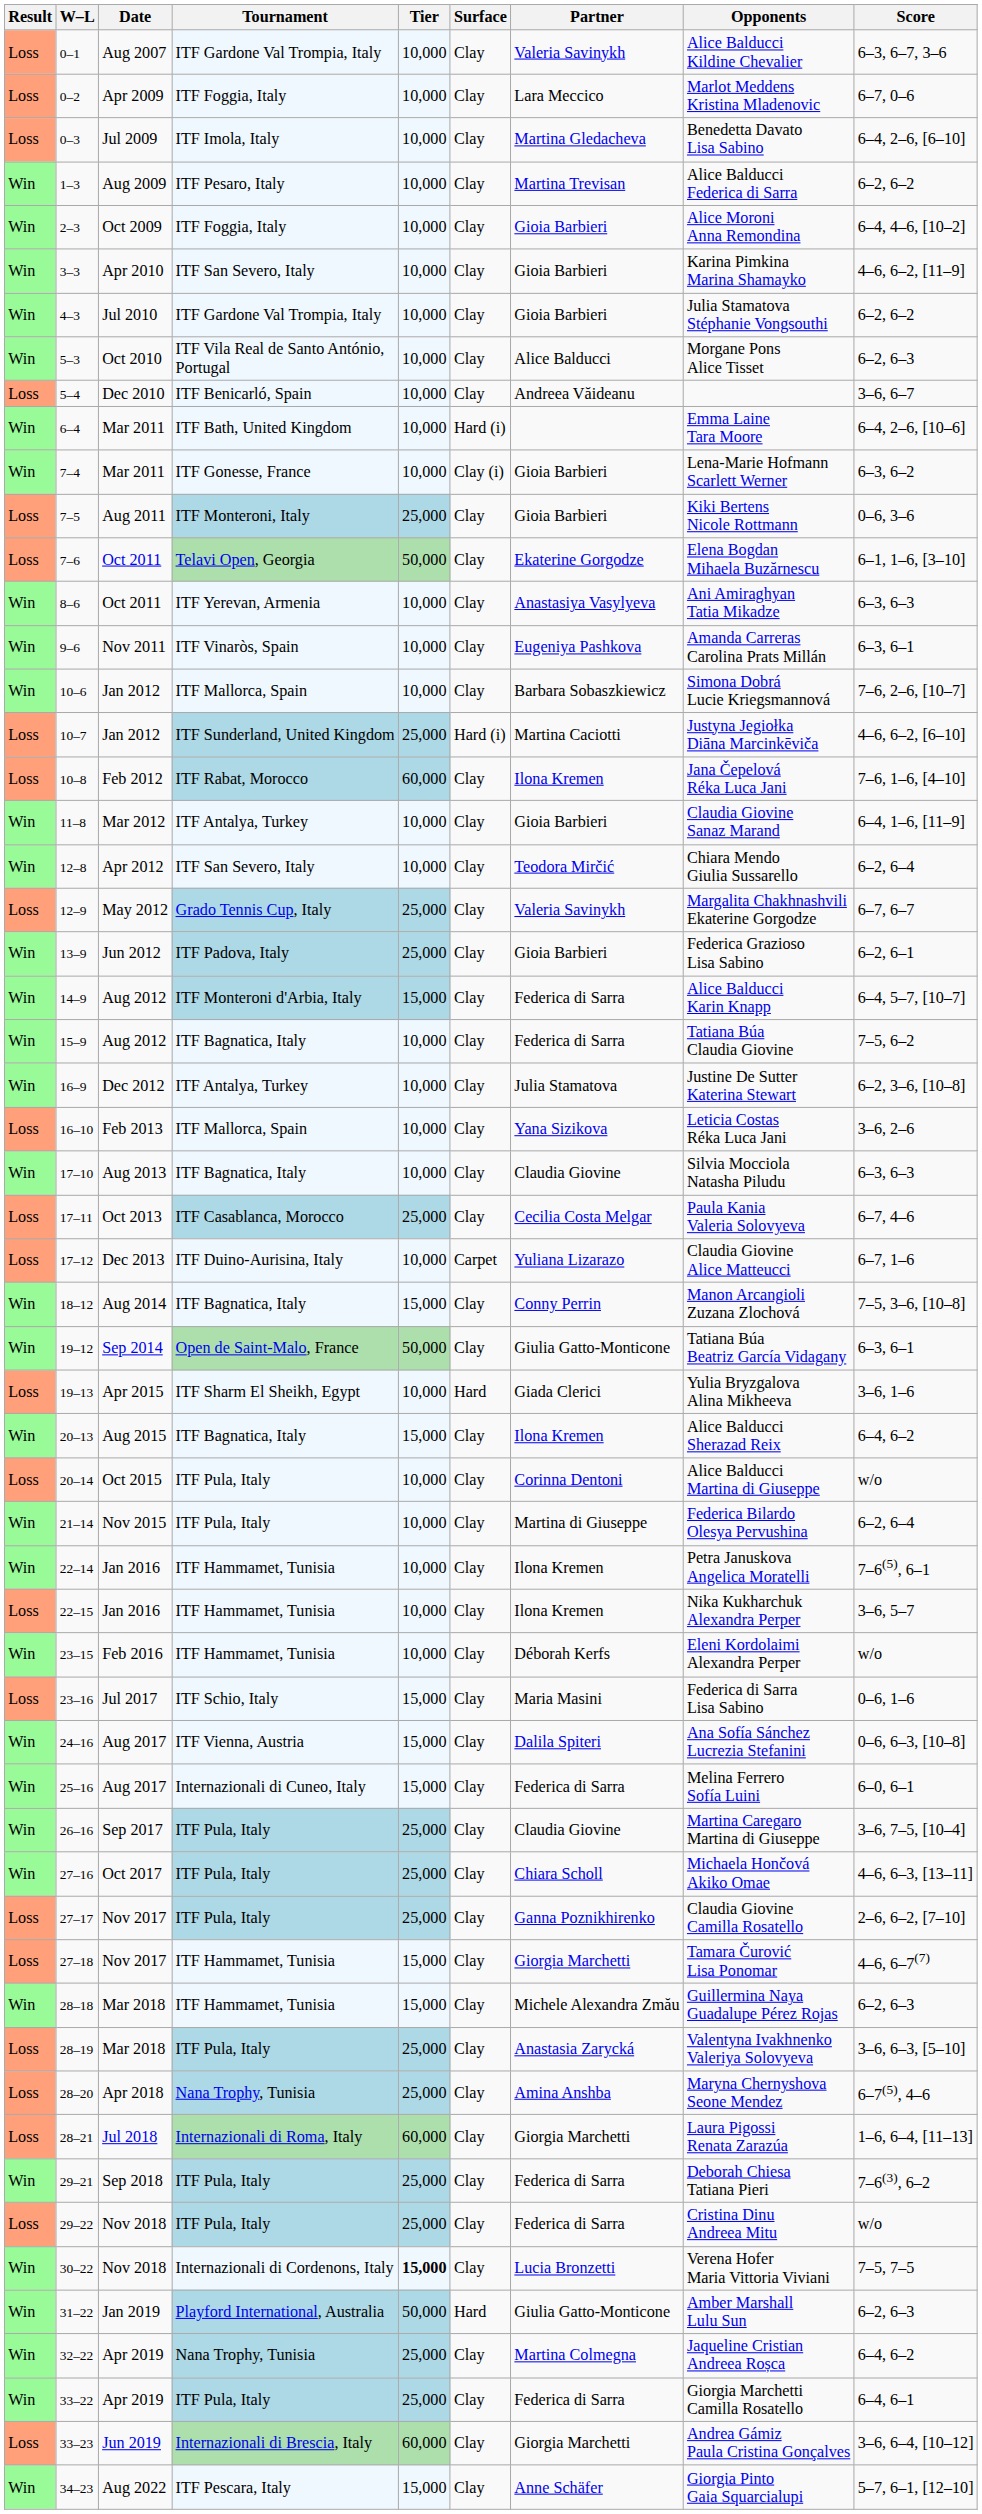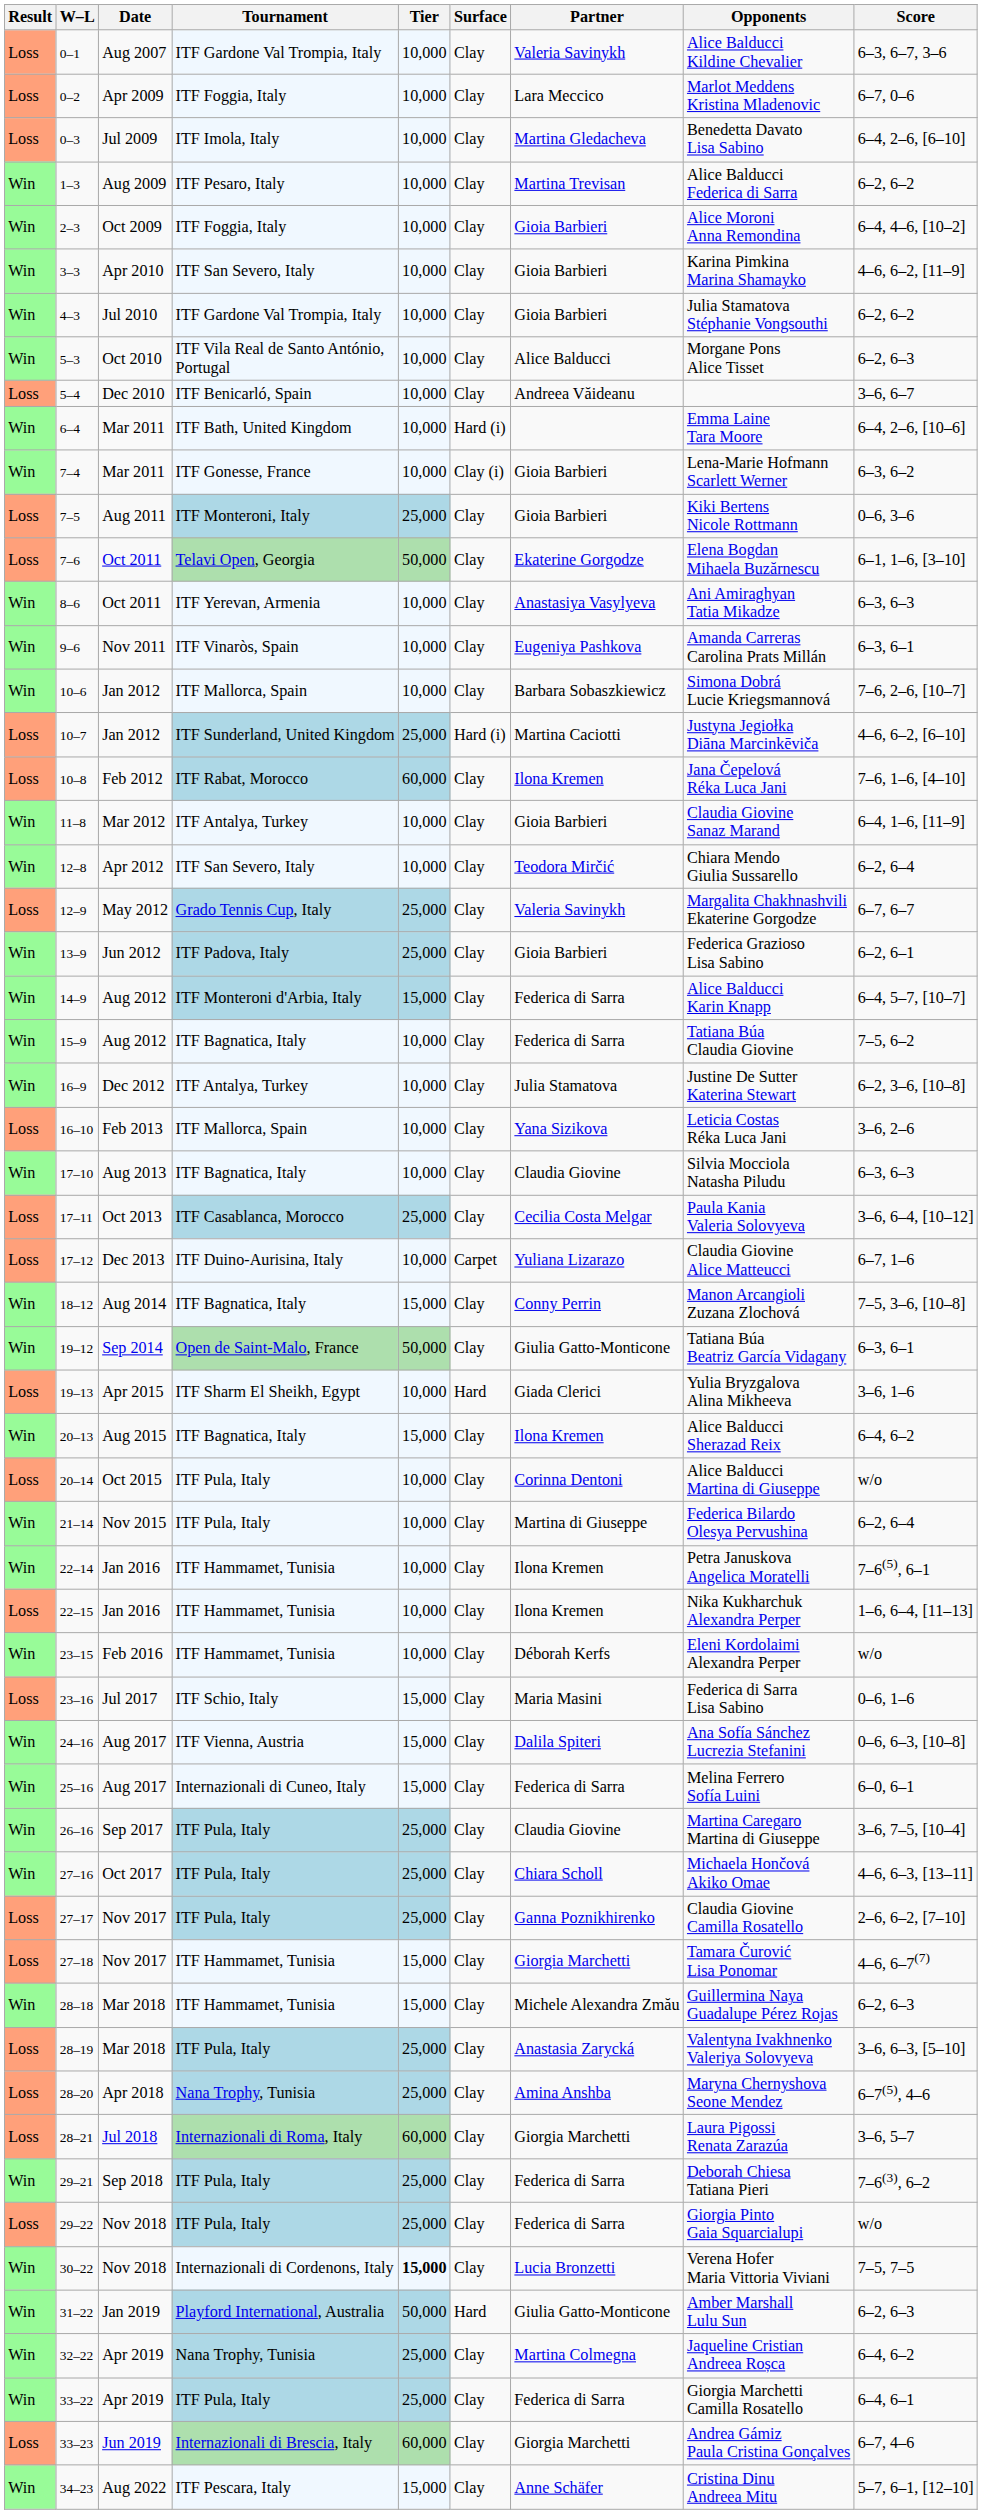17–11 | Score: 6–7, 4–6 -> 3–6, 6–4, [10–12]
22–15 | Score: 3–6, 5–7 -> 1–6, 6–4, [11–13]
28–21 | Score: 1–6, 6–4, [11–13] -> 3–6, 5–7
29–22 | Opponents: Cristina Dinu Andreea Mitu -> Giorgia Pinto Gaia Squarcialupi
33–23 | Score: 3–6, 6–4, [10–12] -> 6–7, 4–6
34–23 | Opponents: Giorgia Pinto Gaia Squarcialupi -> Cristina Dinu Andreea Mitu
